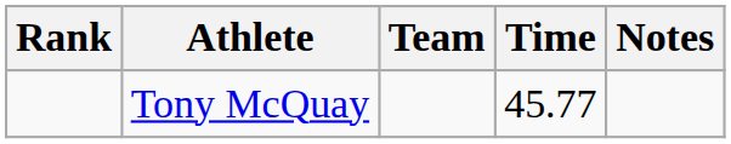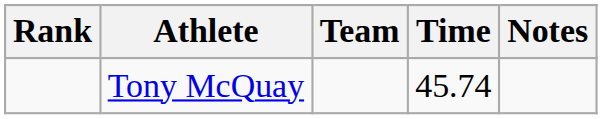Tony McQuay | Time: 45.77 -> 45.74
